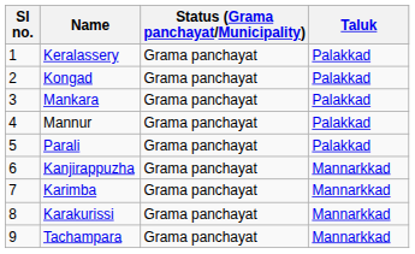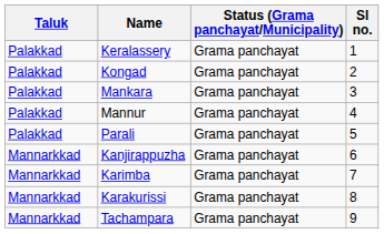columns swapped: Sl no. <-> Taluk
